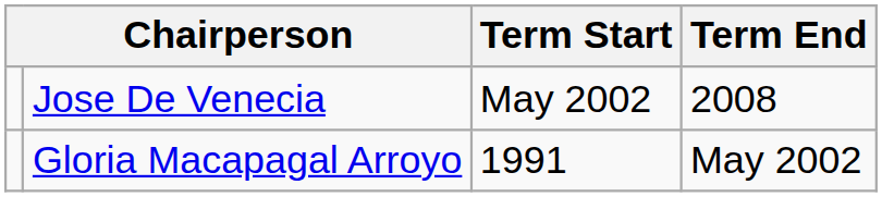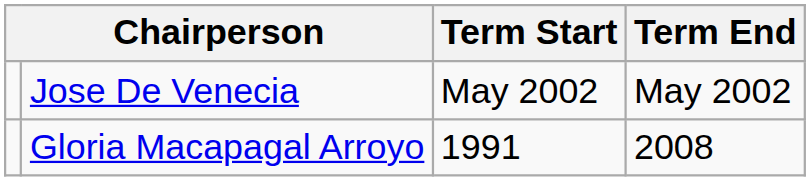Jose De Venecia | Term End: 2008 -> May 2002
Gloria Macapagal Arroyo | Term End: May 2002 -> 2008
